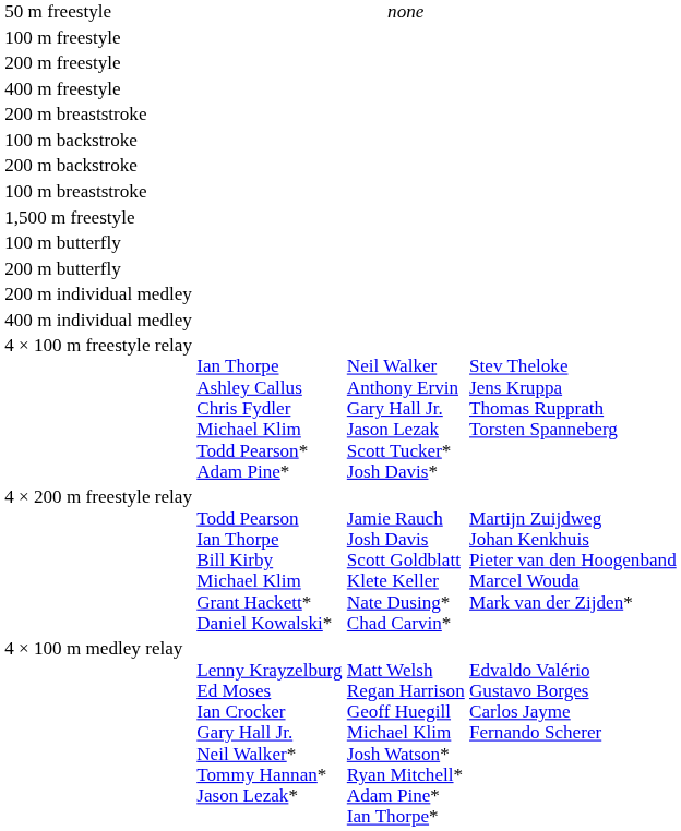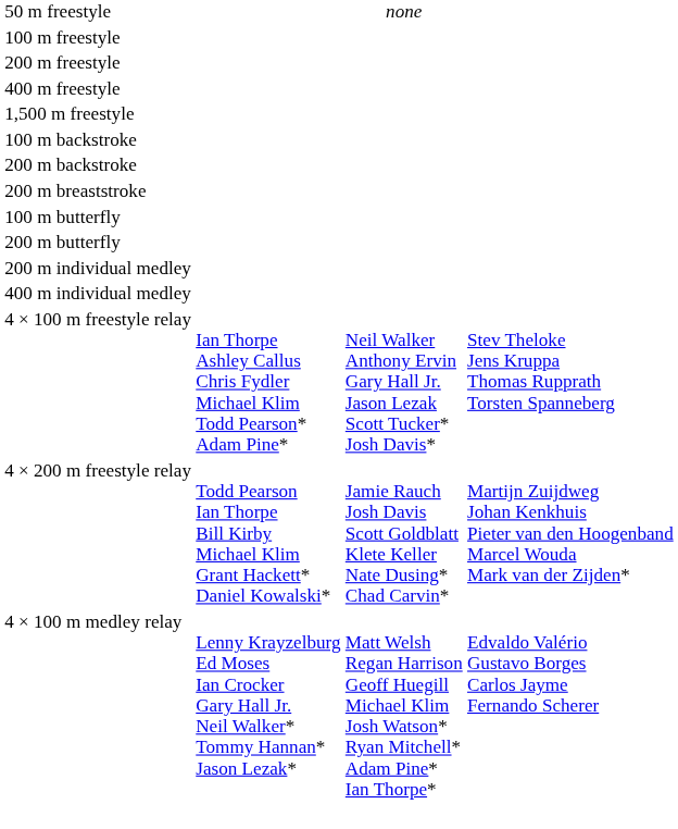rows swapped: 1,500 m freestyle <-> 200 m breaststroke
- row: 100 m breaststroke
